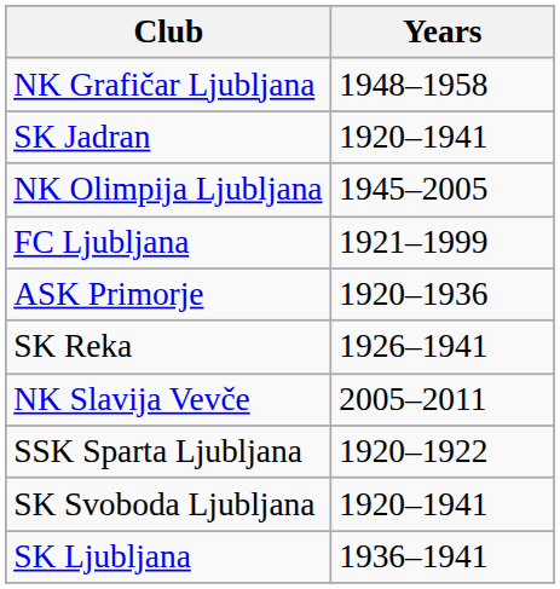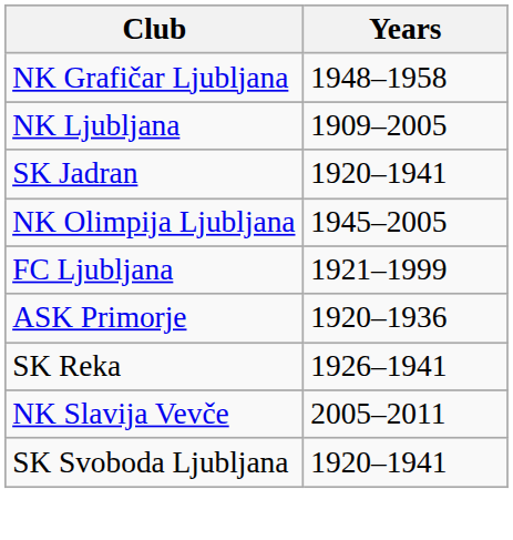+ row: NK Ljubljana | 1909–2005
- row: SSK Sparta Ljubljana | 1920–1922
- row: SK Ljubljana | 1936–1941
